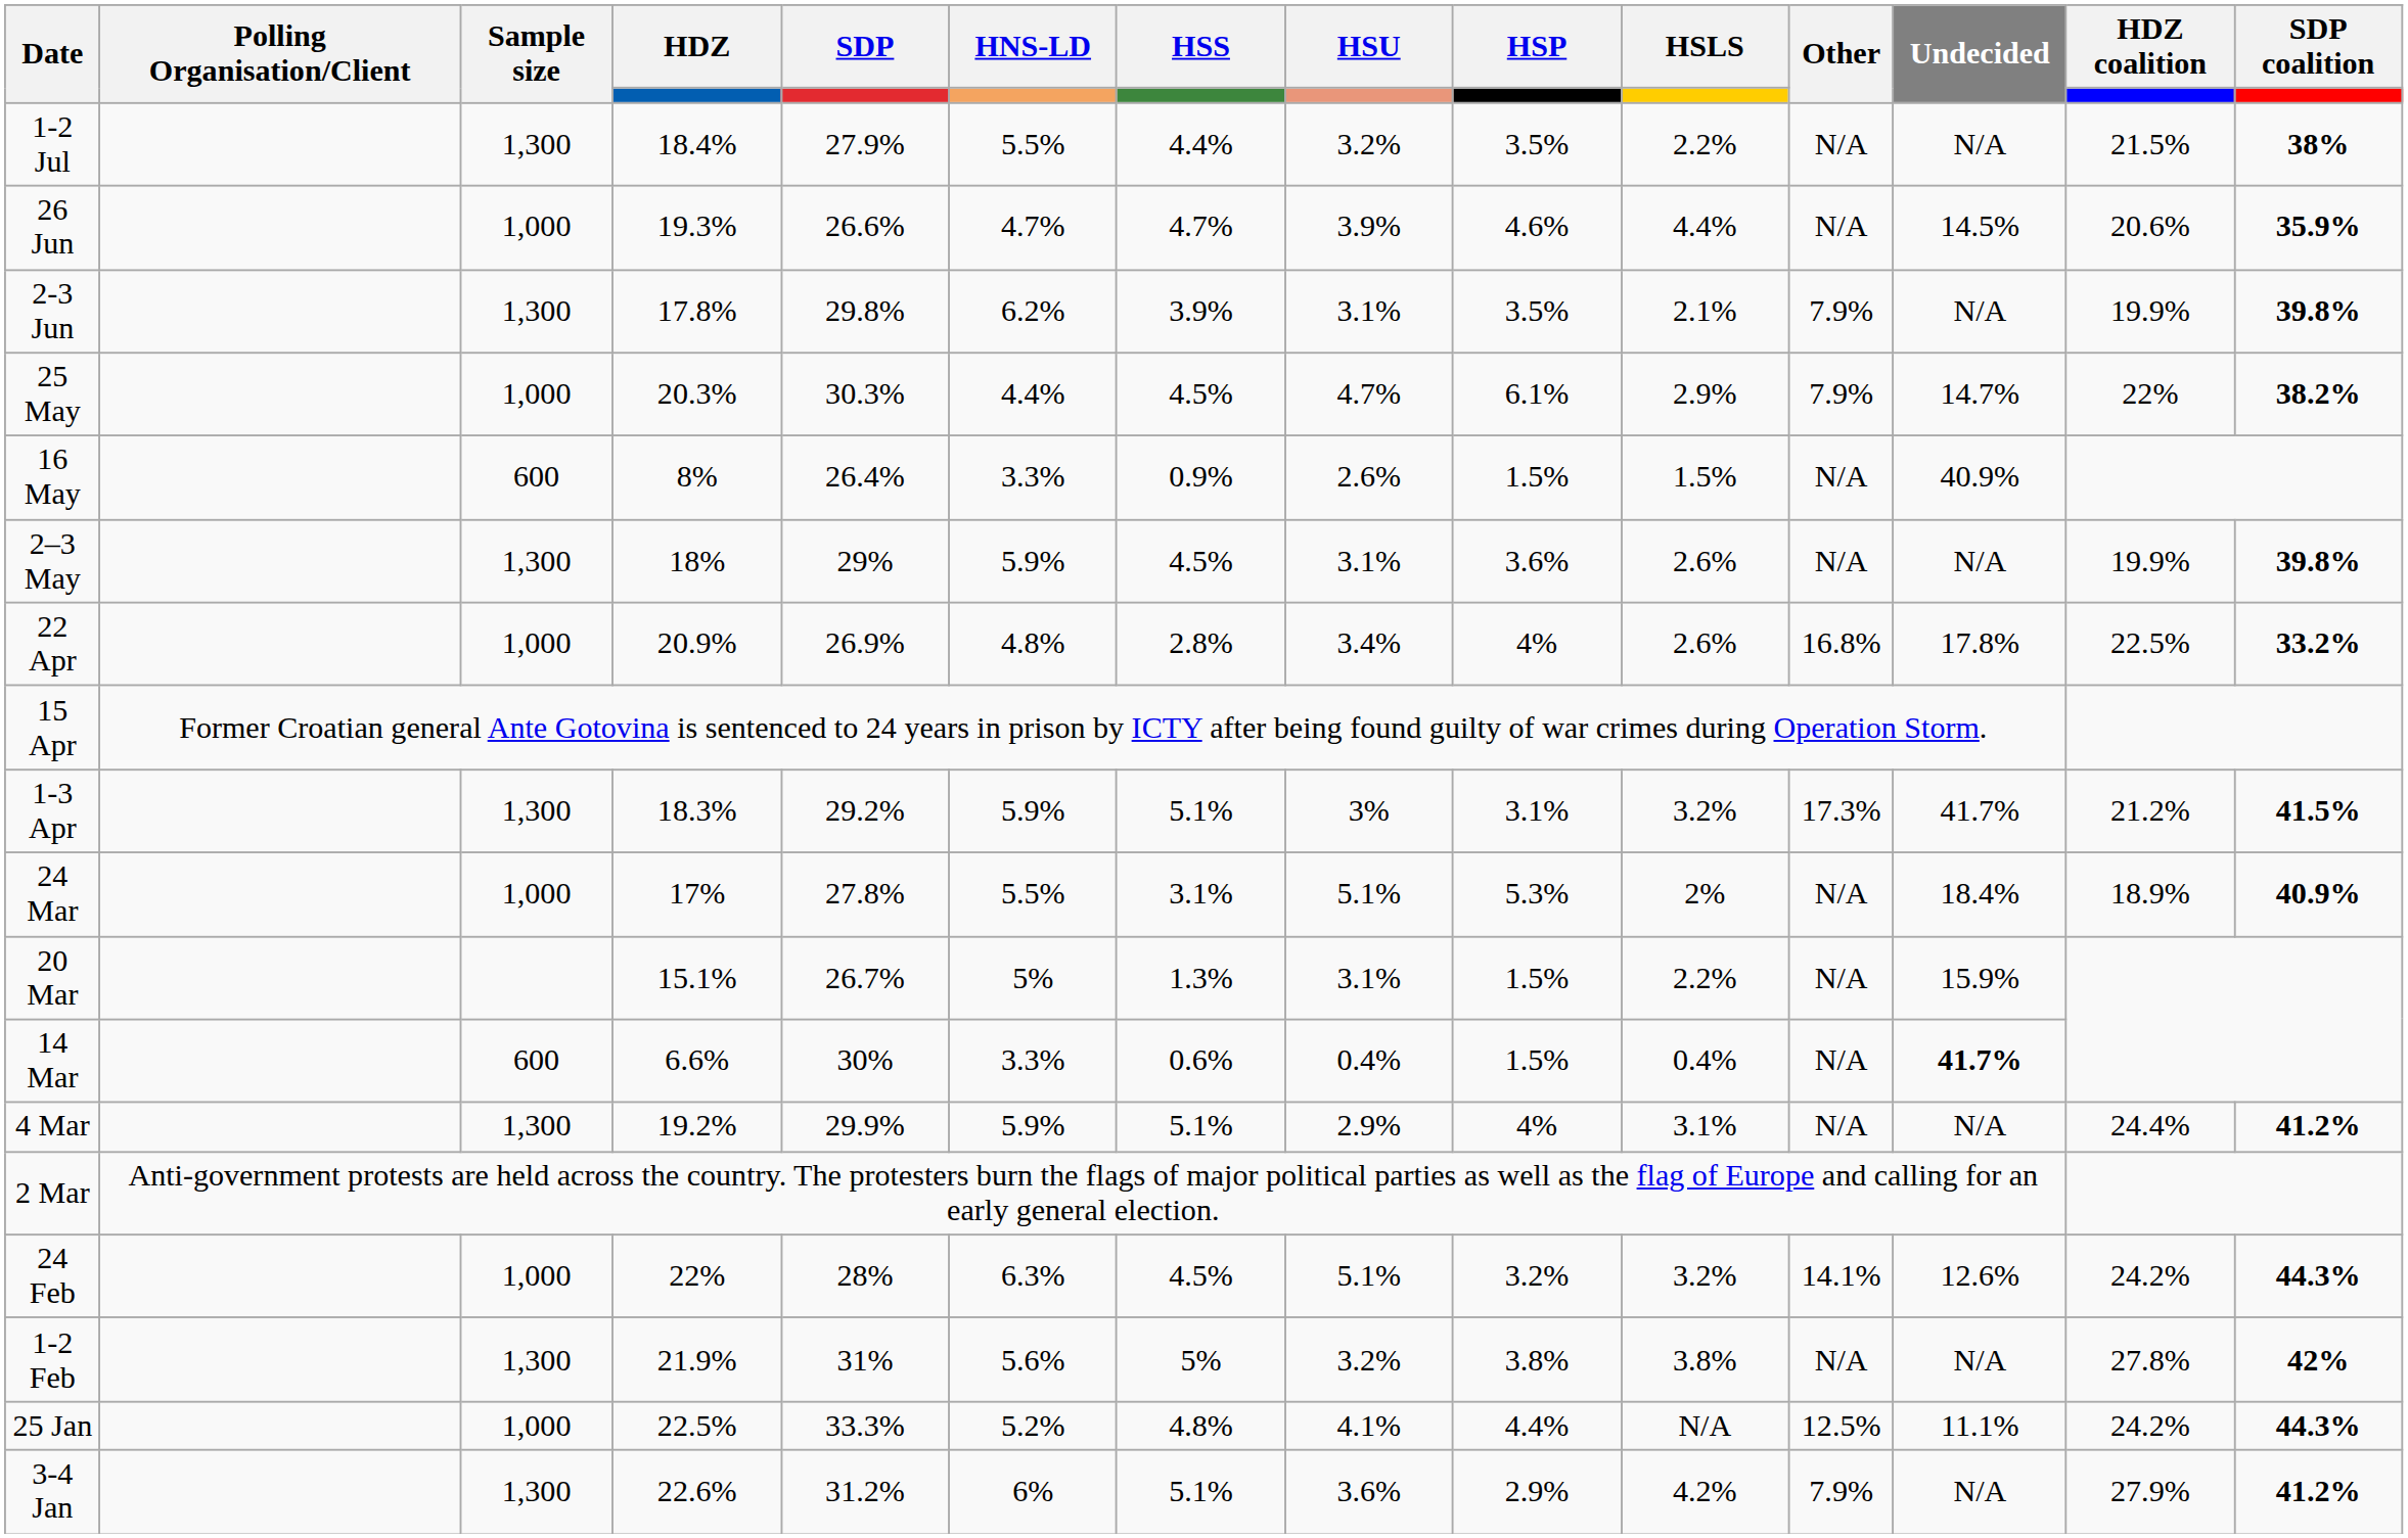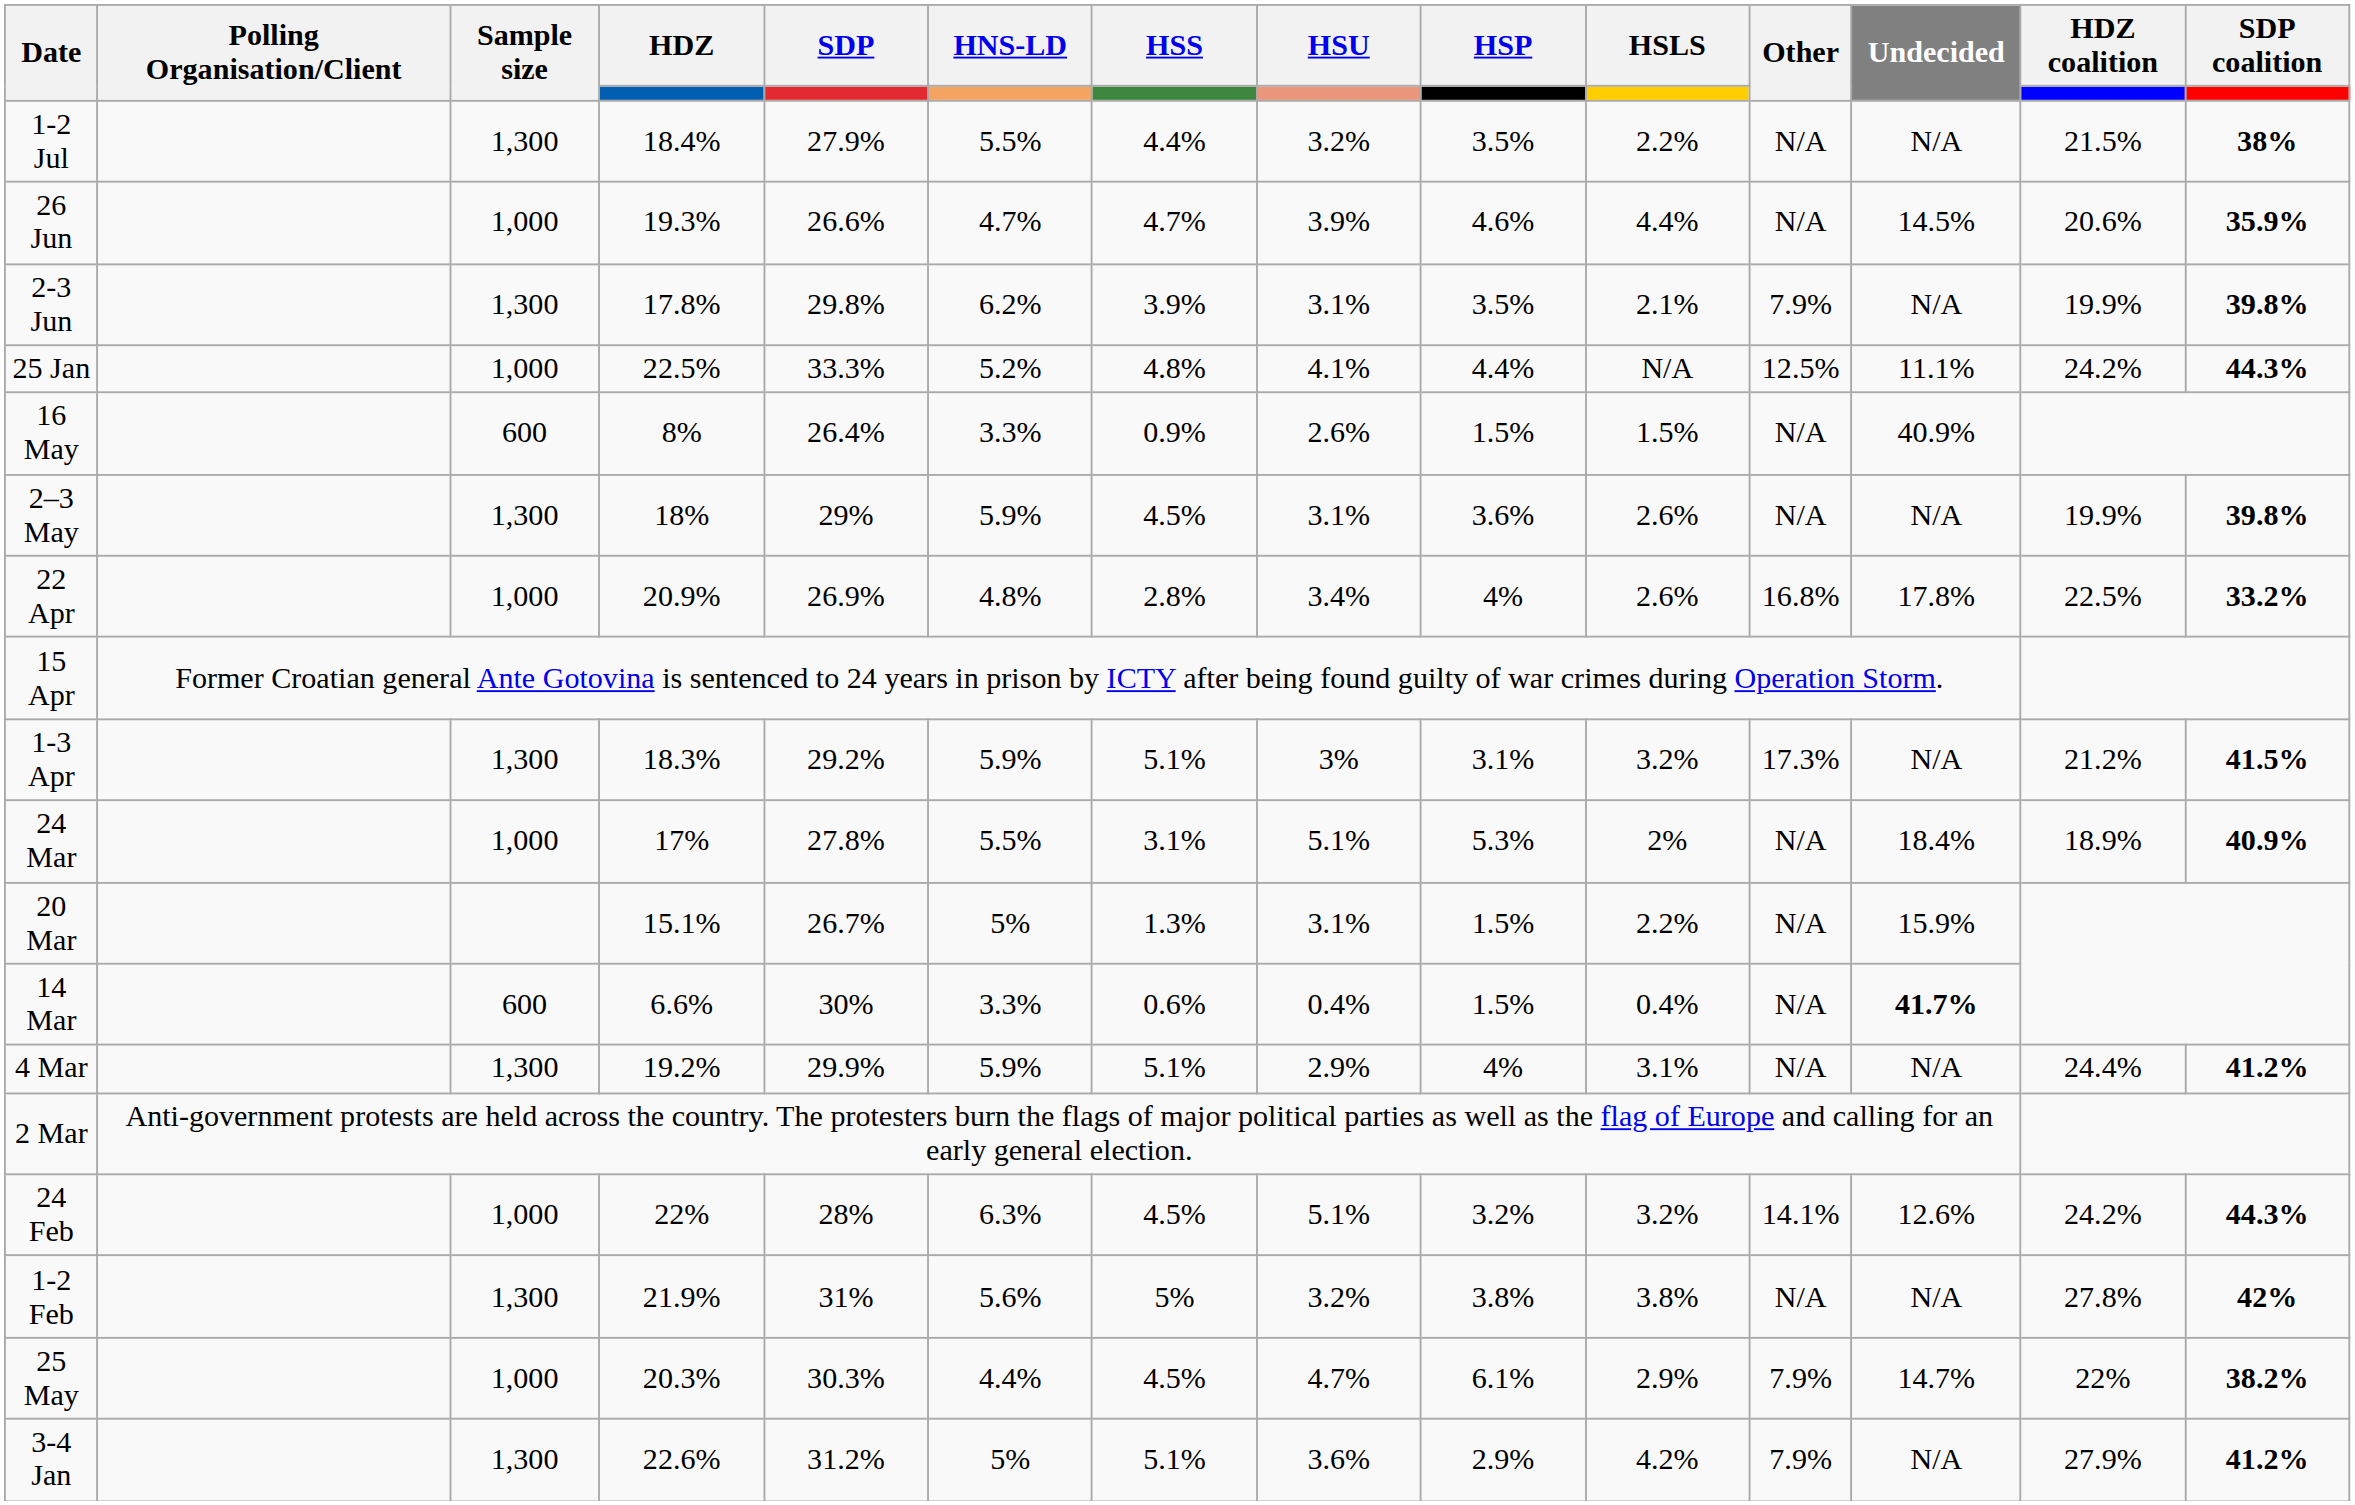rows swapped: 25 May <-> 25 Jan
1-3 Apr | Undecided: 41.7% -> N/A
3-4 Jan | HNS-LD: 6% -> 5%
